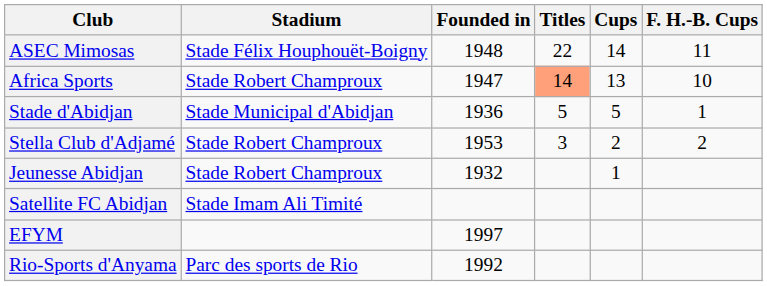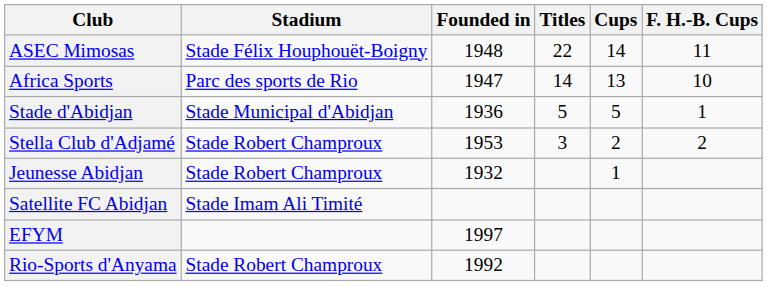Africa Sports | Stadium: Stade Robert Champroux -> Parc des sports de Rio
Africa Sports | Titles: lightsalmon background -> no background
Rio-Sports d'Anyama | Stadium: Parc des sports de Rio -> Stade Robert Champroux
